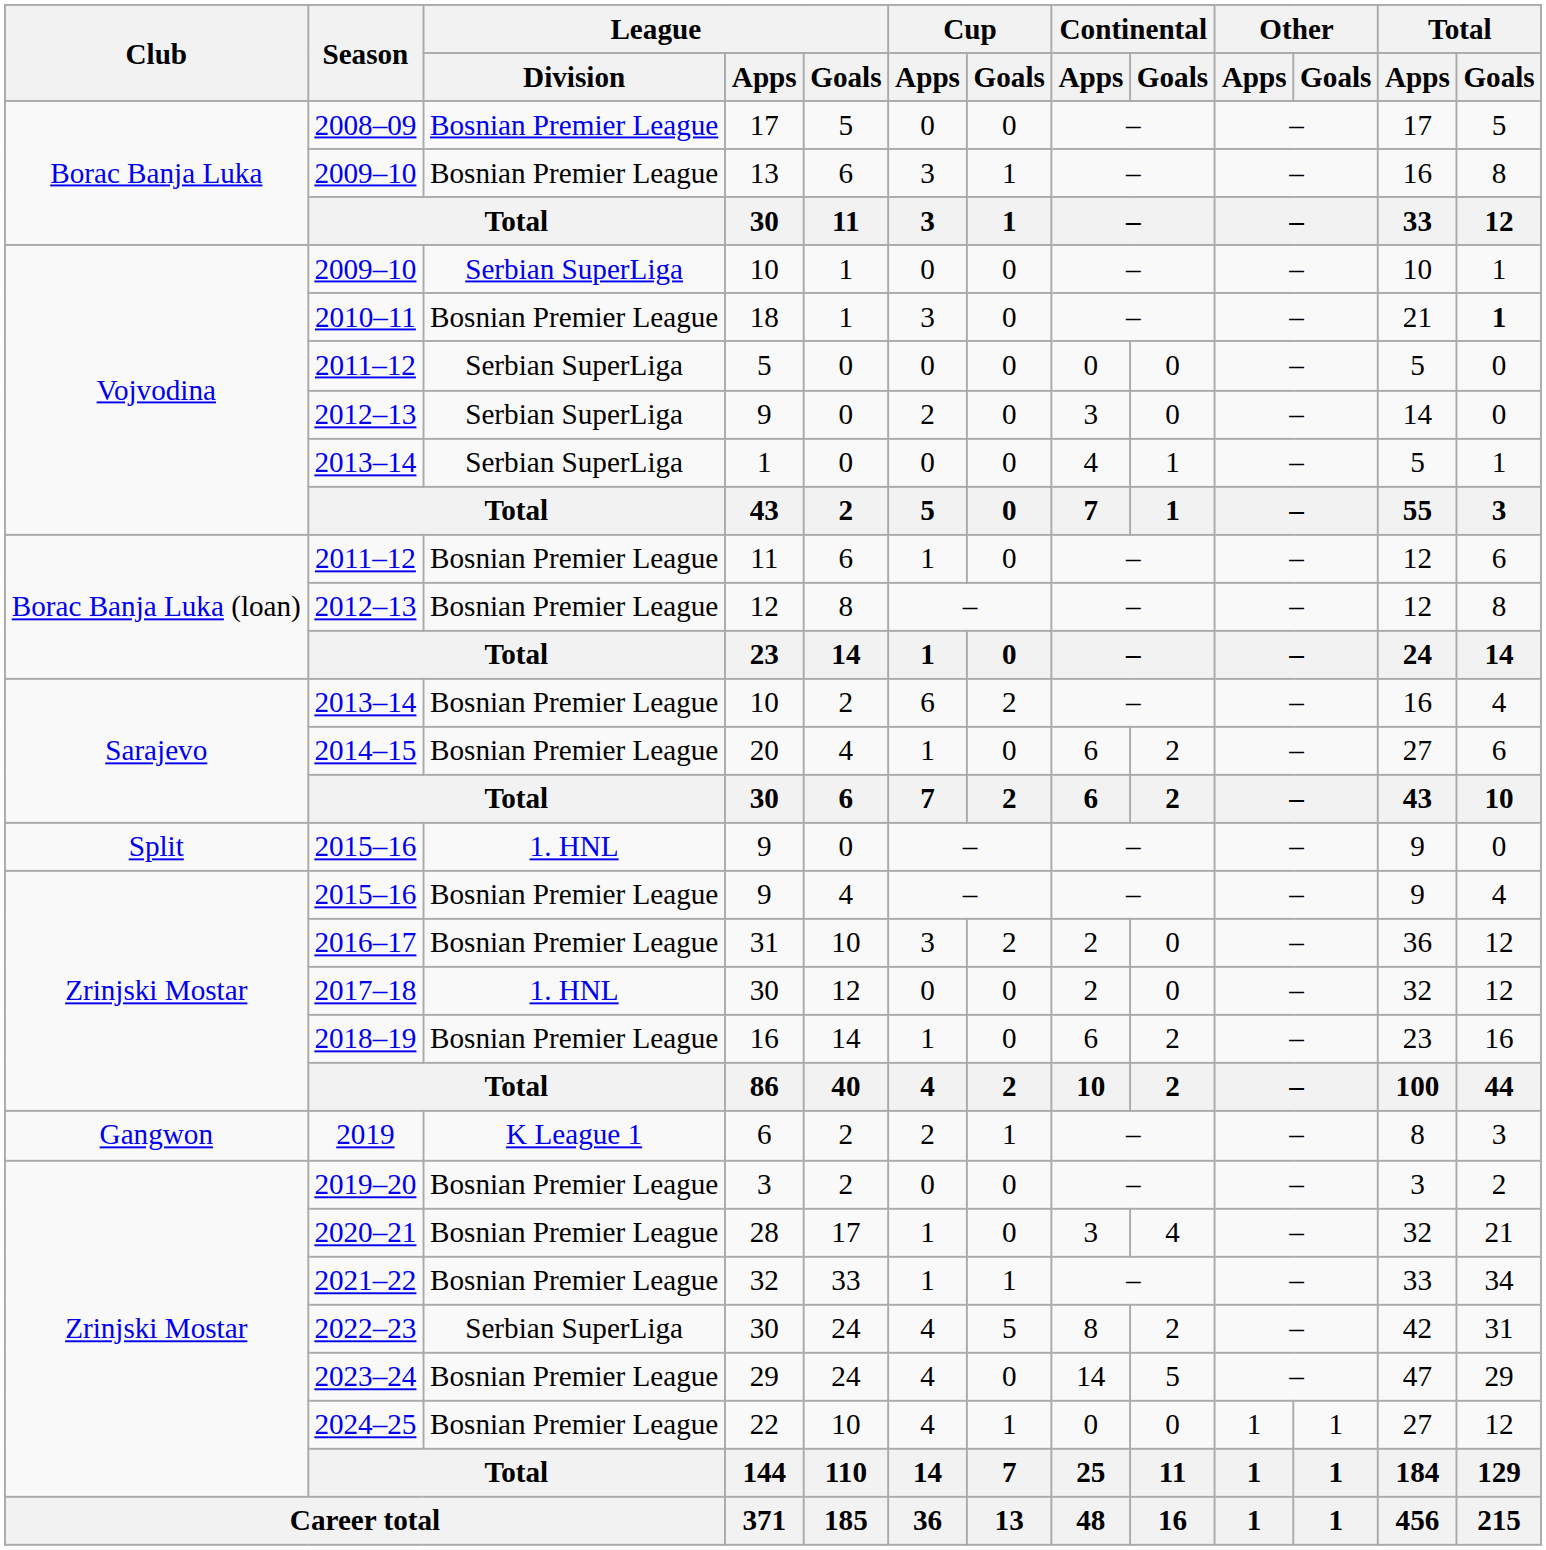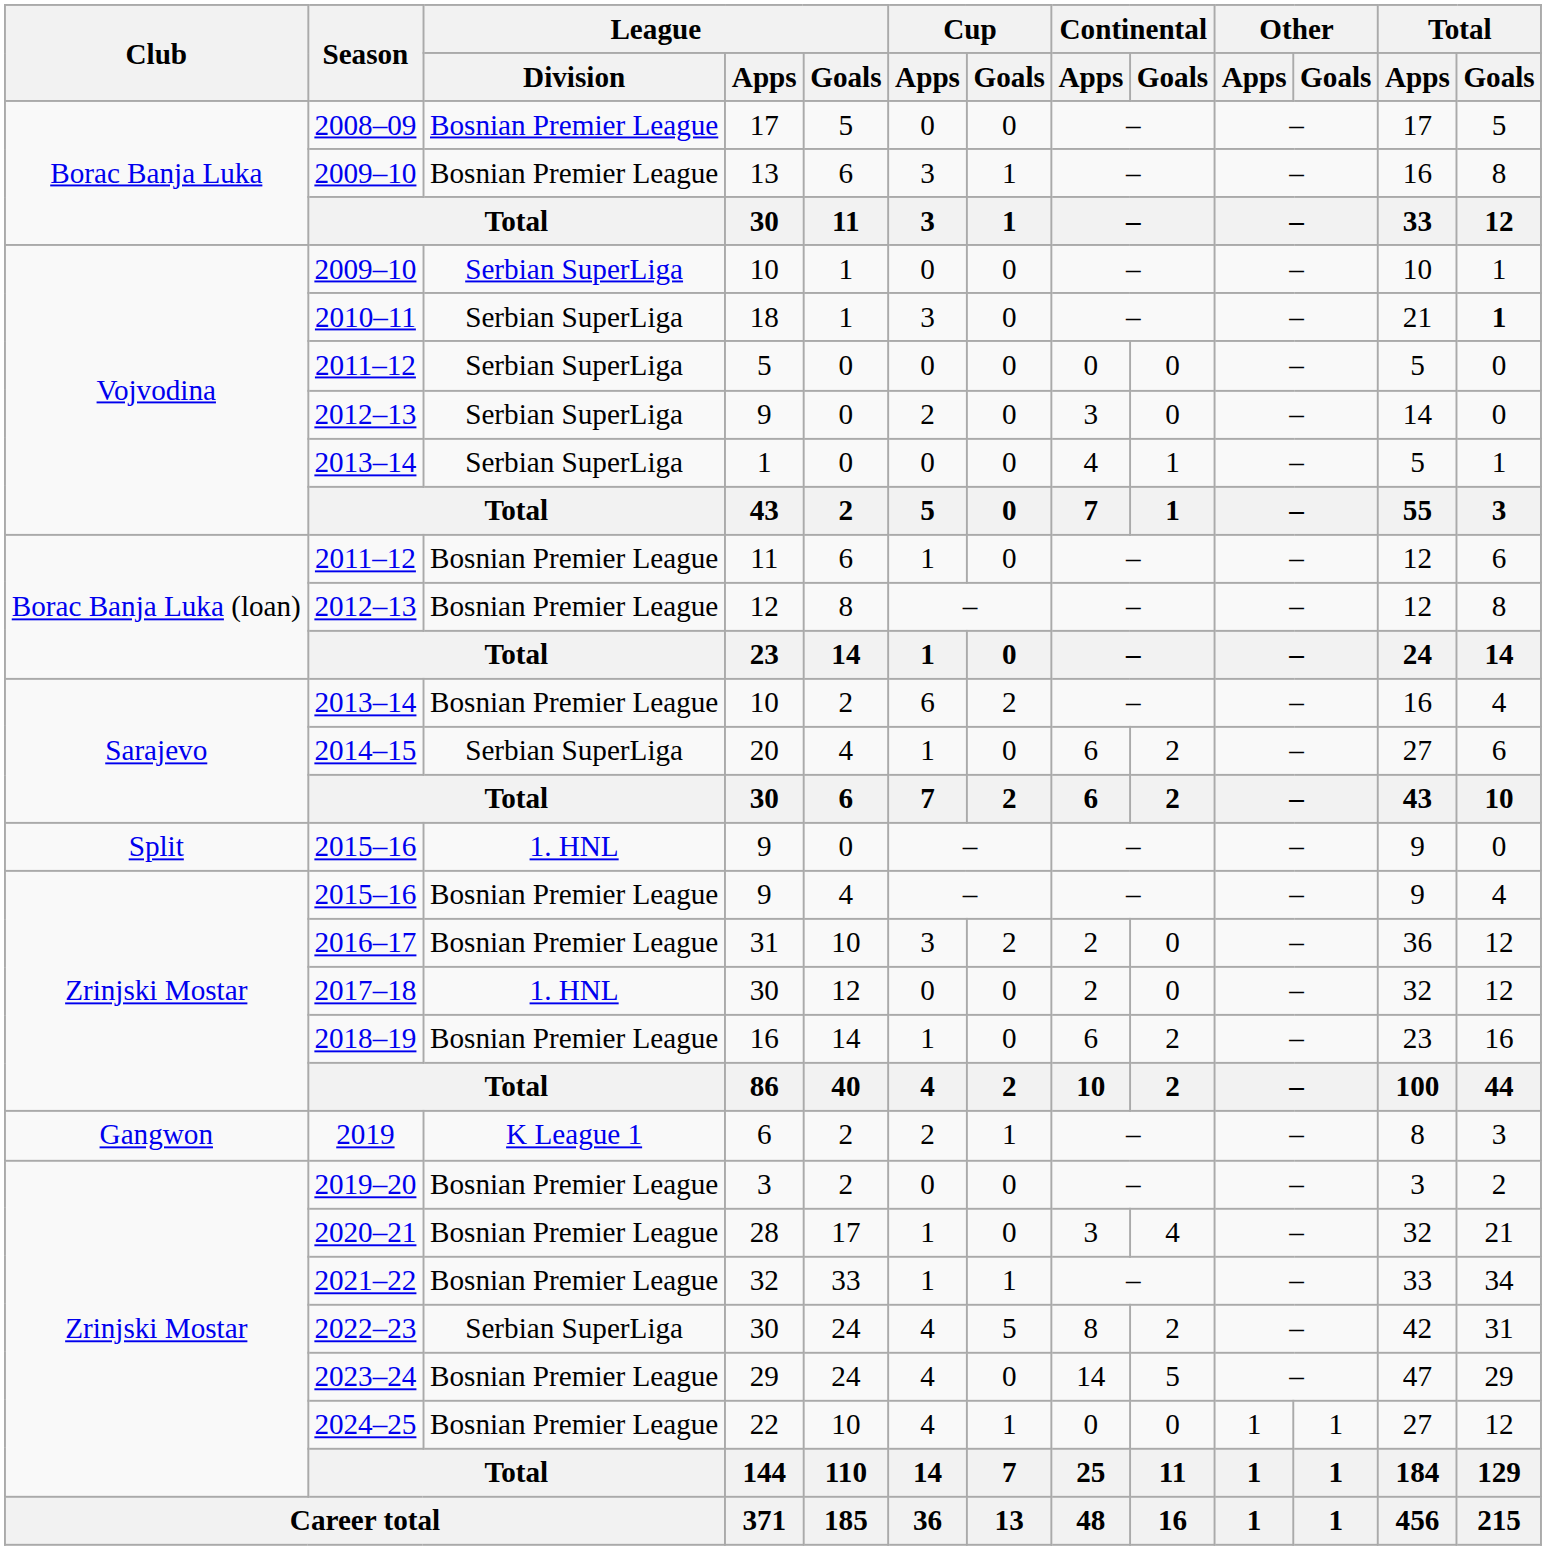18 | League / Division: Bosnian Premier League -> Serbian SuperLiga
20 | League / Division: Bosnian Premier League -> Serbian SuperLiga
